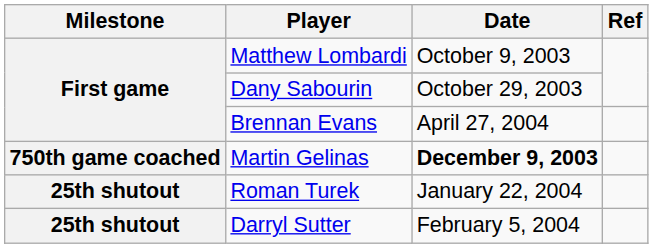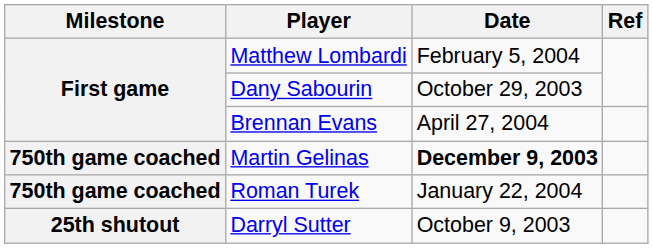Matthew Lombardi | Date: October 9, 2003 -> February 5, 2004
Roman Turek | Milestone: 25th shutout -> 750th game coached
Darryl Sutter | Date: February 5, 2004 -> October 9, 2003
